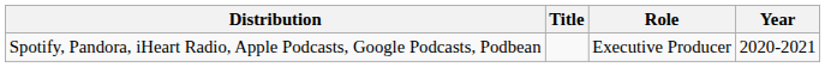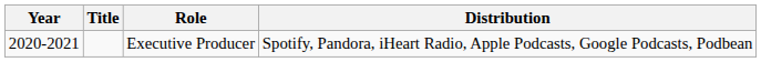columns swapped: Year <-> Distribution
